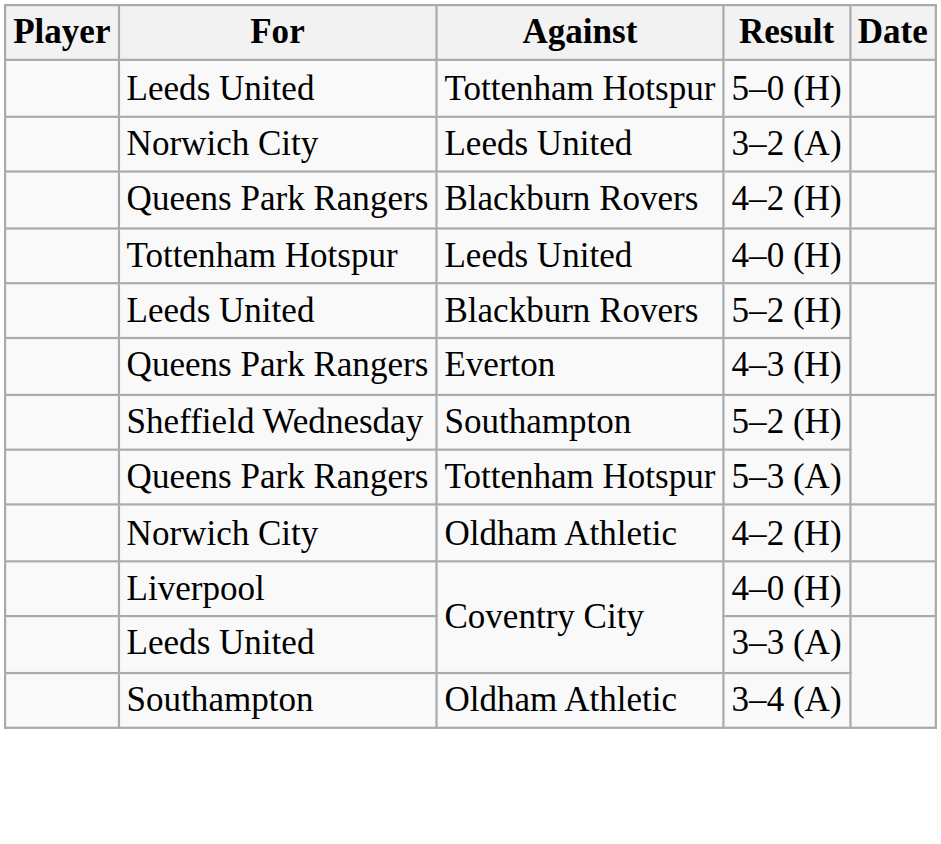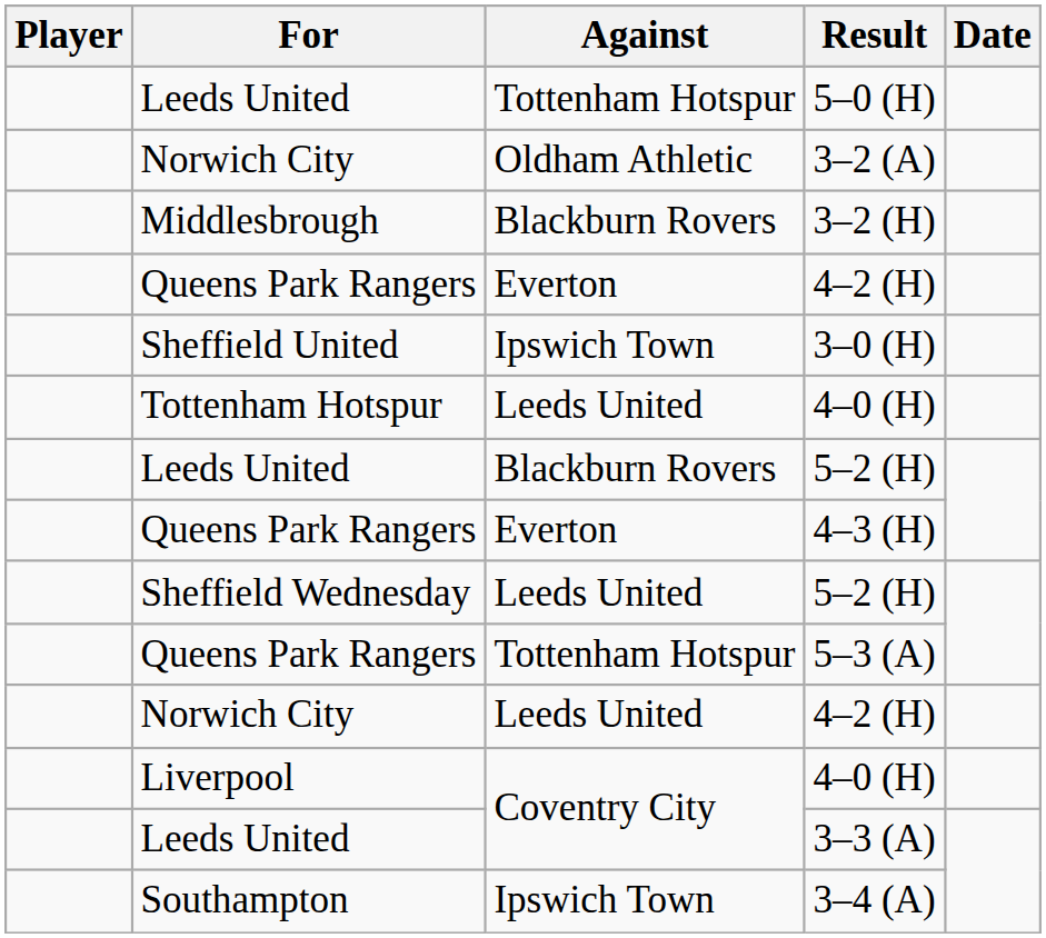3–2 (A) | Against: Leeds United -> Oldham Athletic
+ row: Middlesbrough | Blackburn Rovers | 3–2 (H)
Queens Park Rangers / 4–2 (H) | Against: Blackburn Rovers -> Everton
+ row: Sheffield United | Ipswich Town | 3–0 (H)
Sheffield Wednesday / 5–2 (H) | Against: Southampton -> Leeds United
Norwich City / 4–2 (H) | Against: Oldham Athletic -> Leeds United
3–4 (A) | Against: Oldham Athletic -> Ipswich Town
